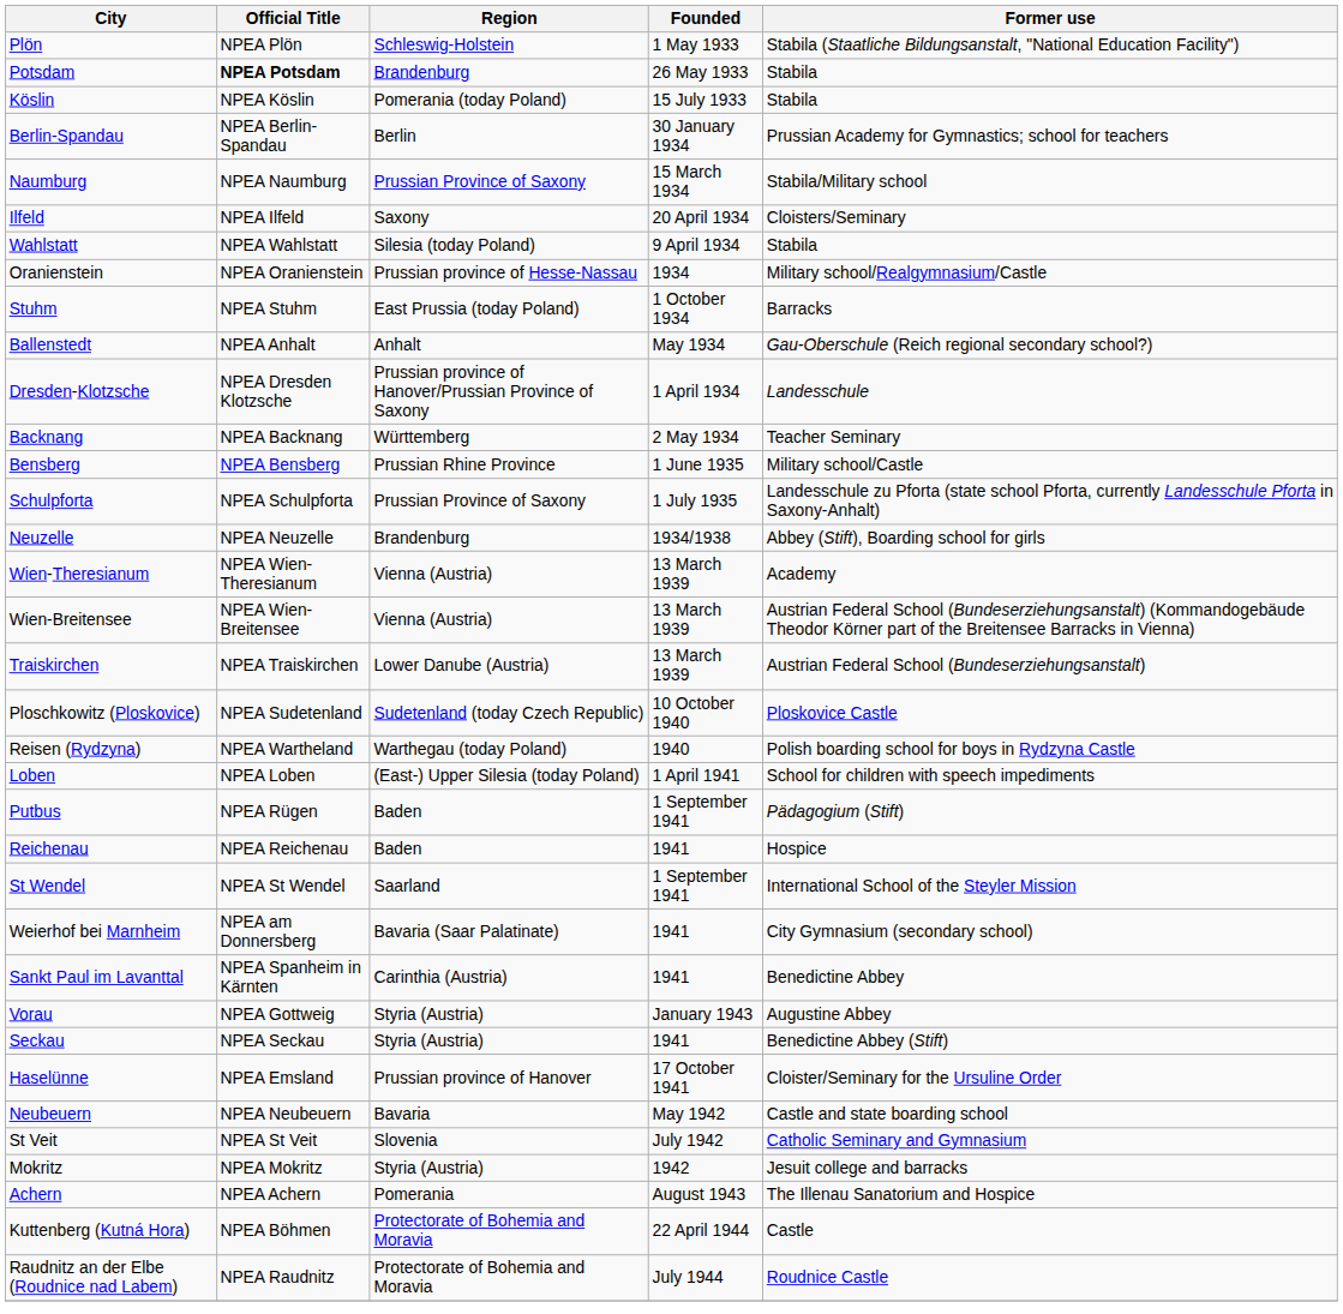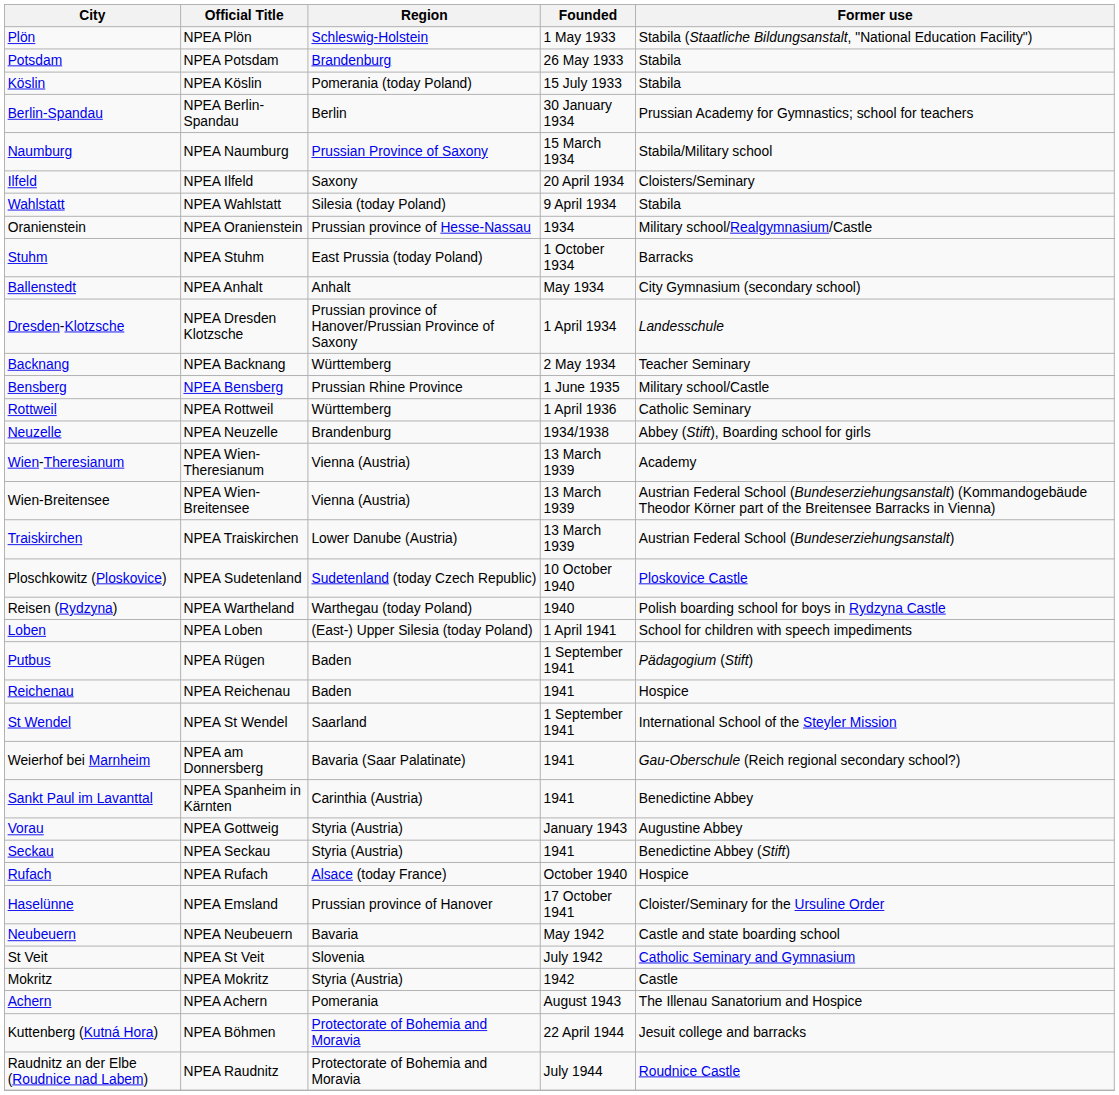Potsdam | Official Title: bold -> normal
Ballenstedt | Former use: Gau-Oberschule (Reich regional secondary school?) -> City Gymnasium (secondary school)
- row: Schulpforta | NPEA Schulpforta | Prussian Province of Saxony | 1 July 1935 | Landesschule zu Pforta (state school Pforta, currently Landesschule Pforta in Saxony-Anhalt)
+ row: Rottweil | NPEA Rottweil | Württemberg | 1 April 1936 | Catholic Seminary
Weierhof bei Marnheim | Former use: City Gymnasium (secondary school) -> Gau-Oberschule (Reich regional secondary school?)
+ row: Rufach | NPEA Rufach | Alsace (today France) | October 1940 | Hospice
Mokritz | Former use: Jesuit college and barracks -> Castle
Kuttenberg (Kutná Hora) | Former use: Castle -> Jesuit college and barracks
